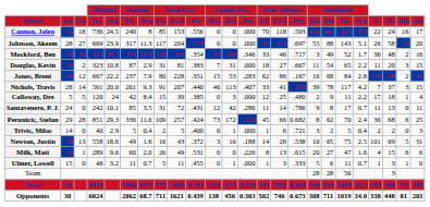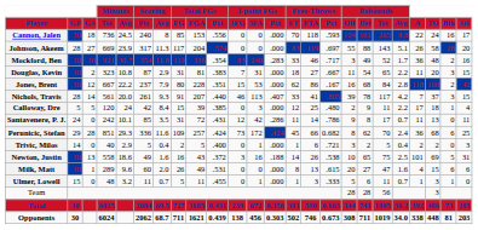Mockford, Ben | 3-point FGs / Pct: .346 -> .283
Jones, Brent | 3-point FGs / Pct: .283 -> .000
Milk, Matt | 3-point FGs / Pct: .226 -> .000
